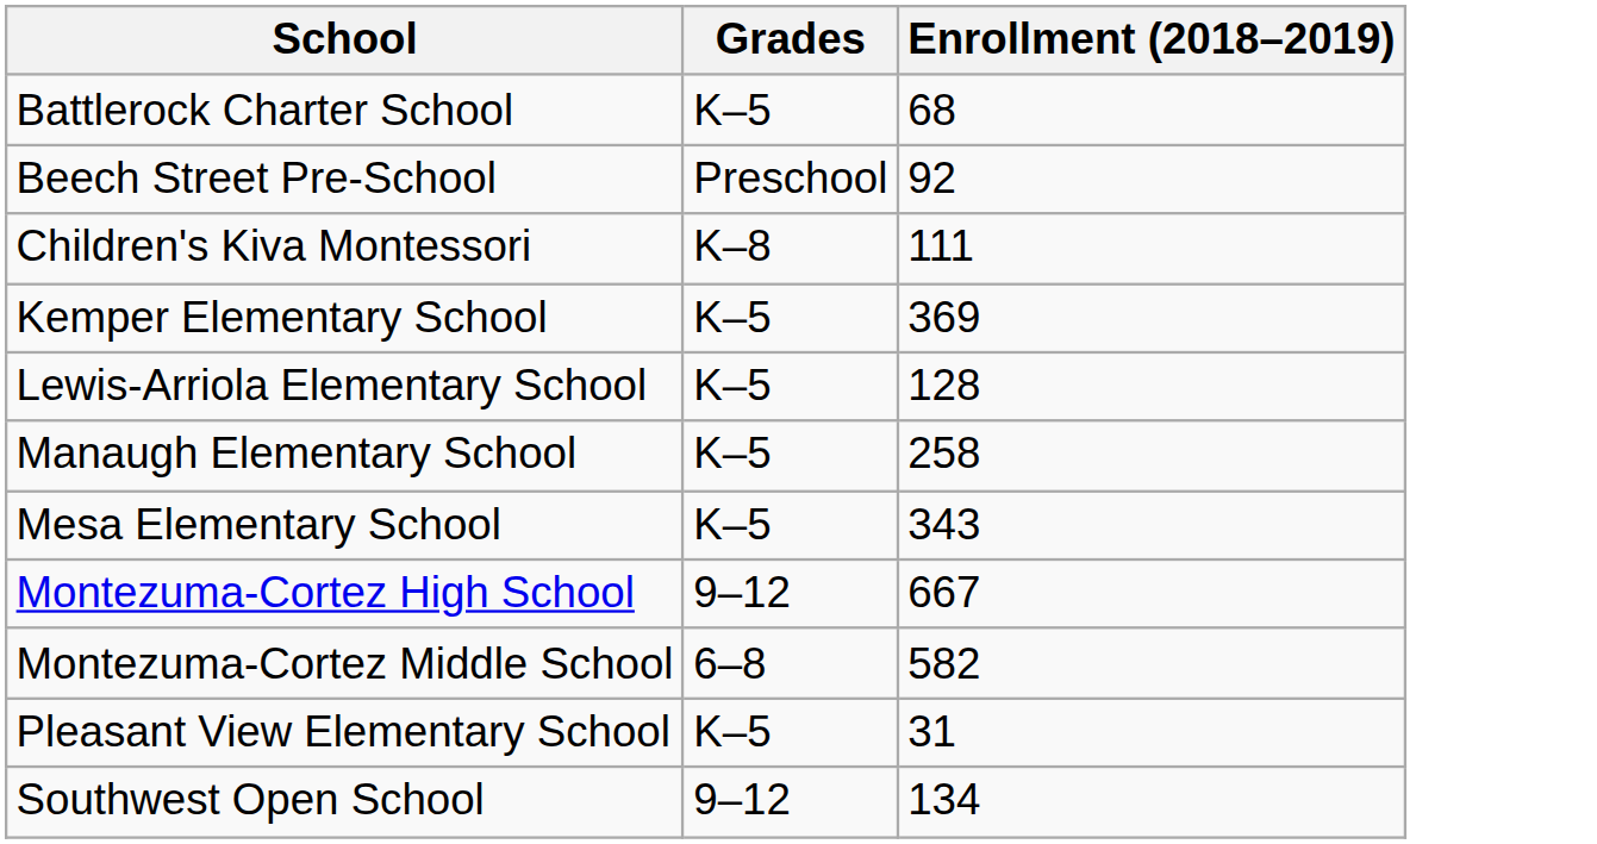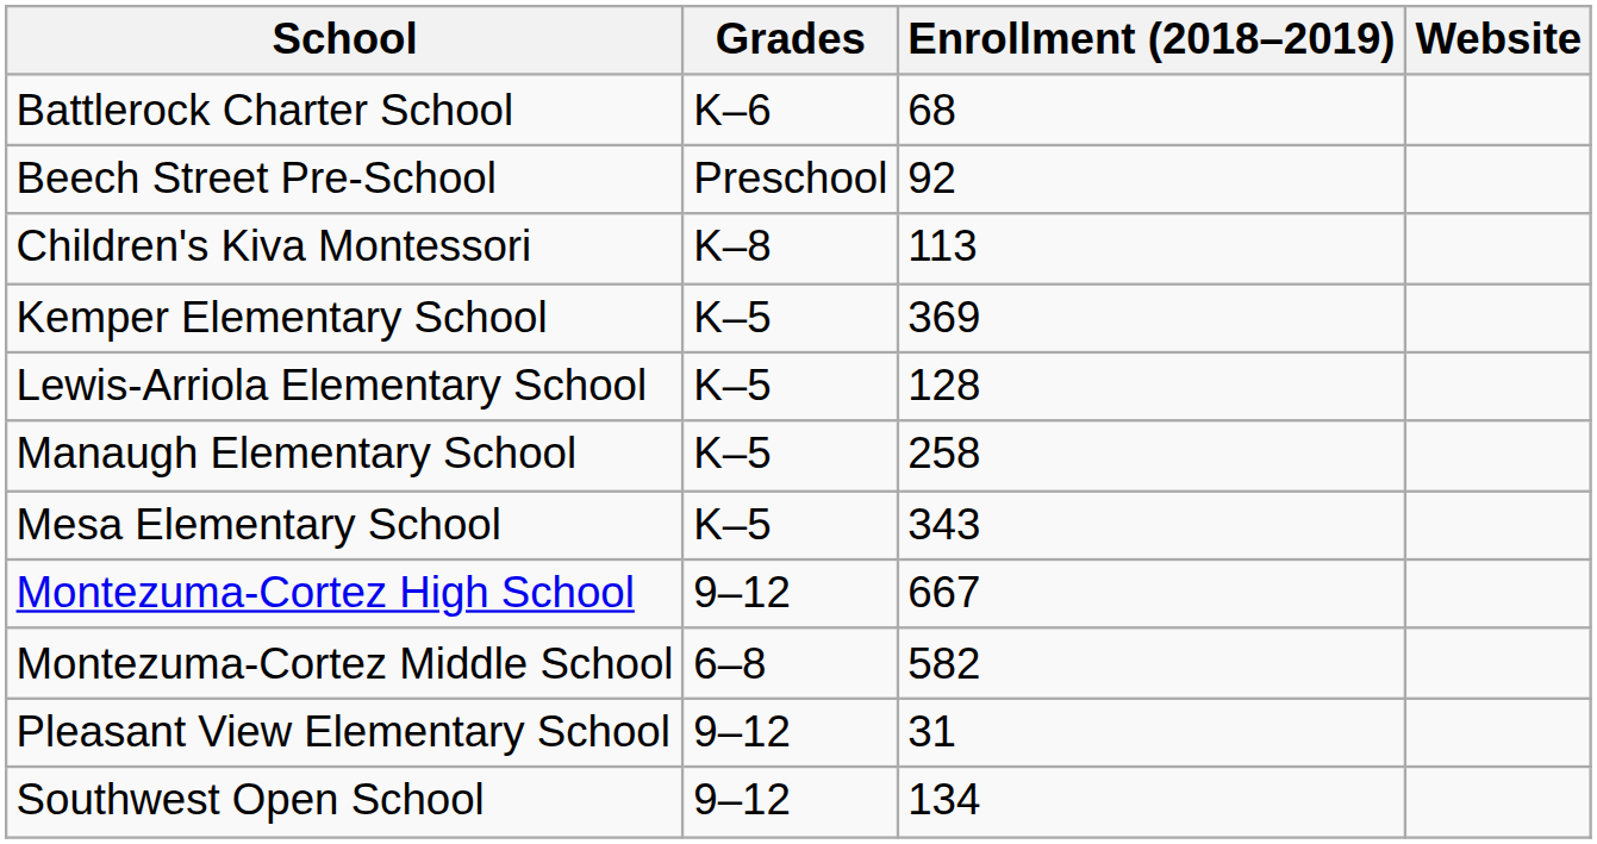+ column: Website
Battlerock Charter School | Grades: K–5 -> K–6
Children's Kiva Montessori | Enrollment (2018–2019): 111 -> 113
Pleasant View Elementary School | Grades: K–5 -> 9–12
